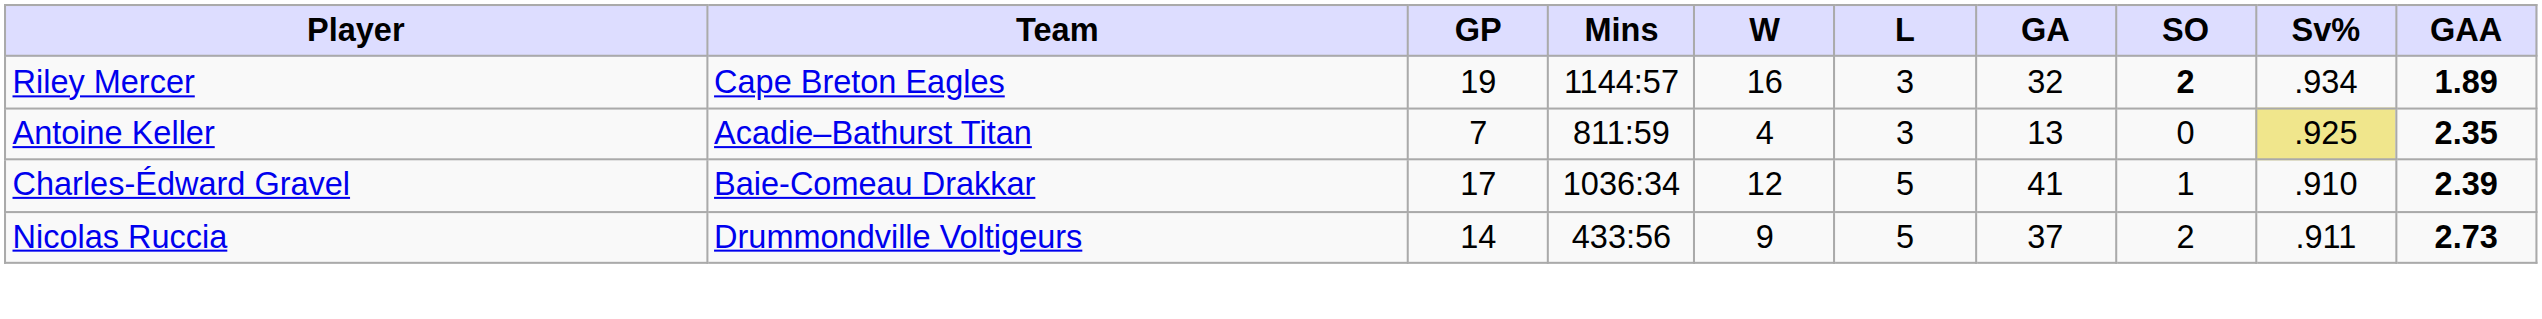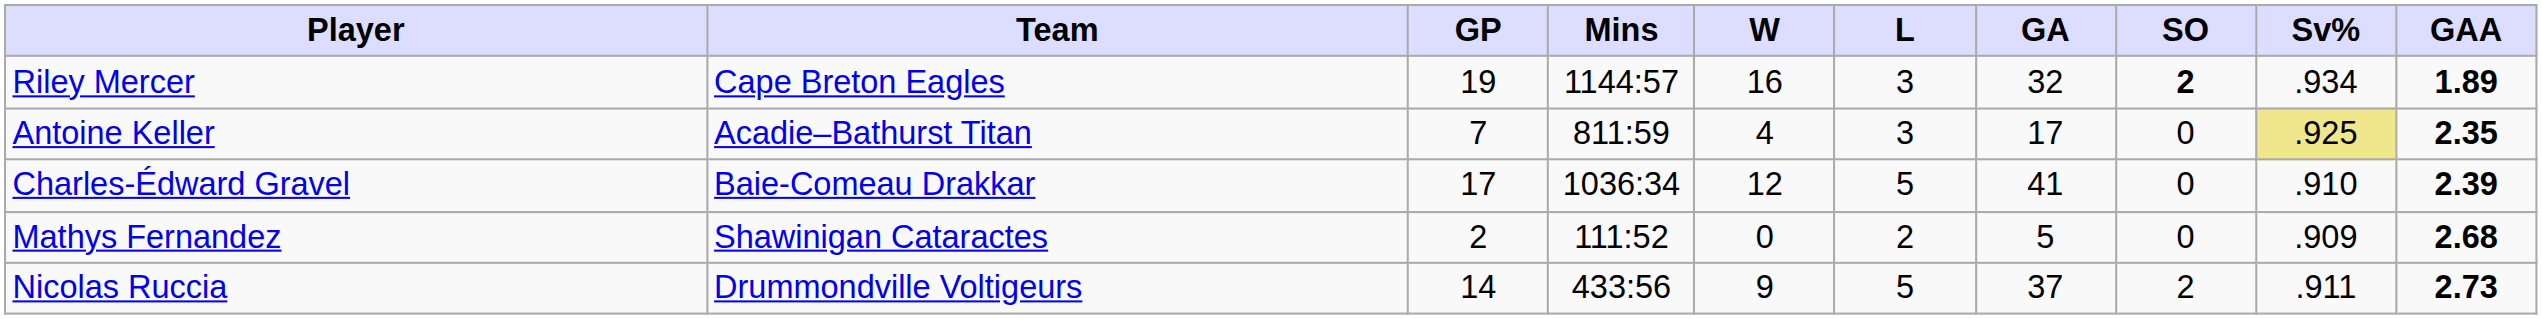Antoine Keller | GA: 13 -> 17
Charles-Édward Gravel | SO: 1 -> 0
+ row: Mathys Fernandez | Shawinigan Cataractes | 2 | 111:52 | 0 | 2 | 5 | 0 | .909 | 2.68
